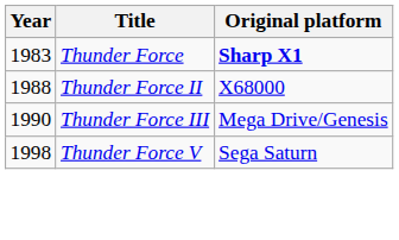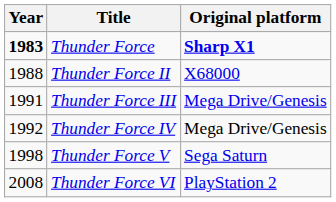Thunder Force | Year: normal -> bold
Thunder Force III | Year: 1990 -> 1991
+ row: 1992 | Thunder Force IV | Mega Drive/Genesis
+ row: 2008 | Thunder Force VI | PlayStation 2
